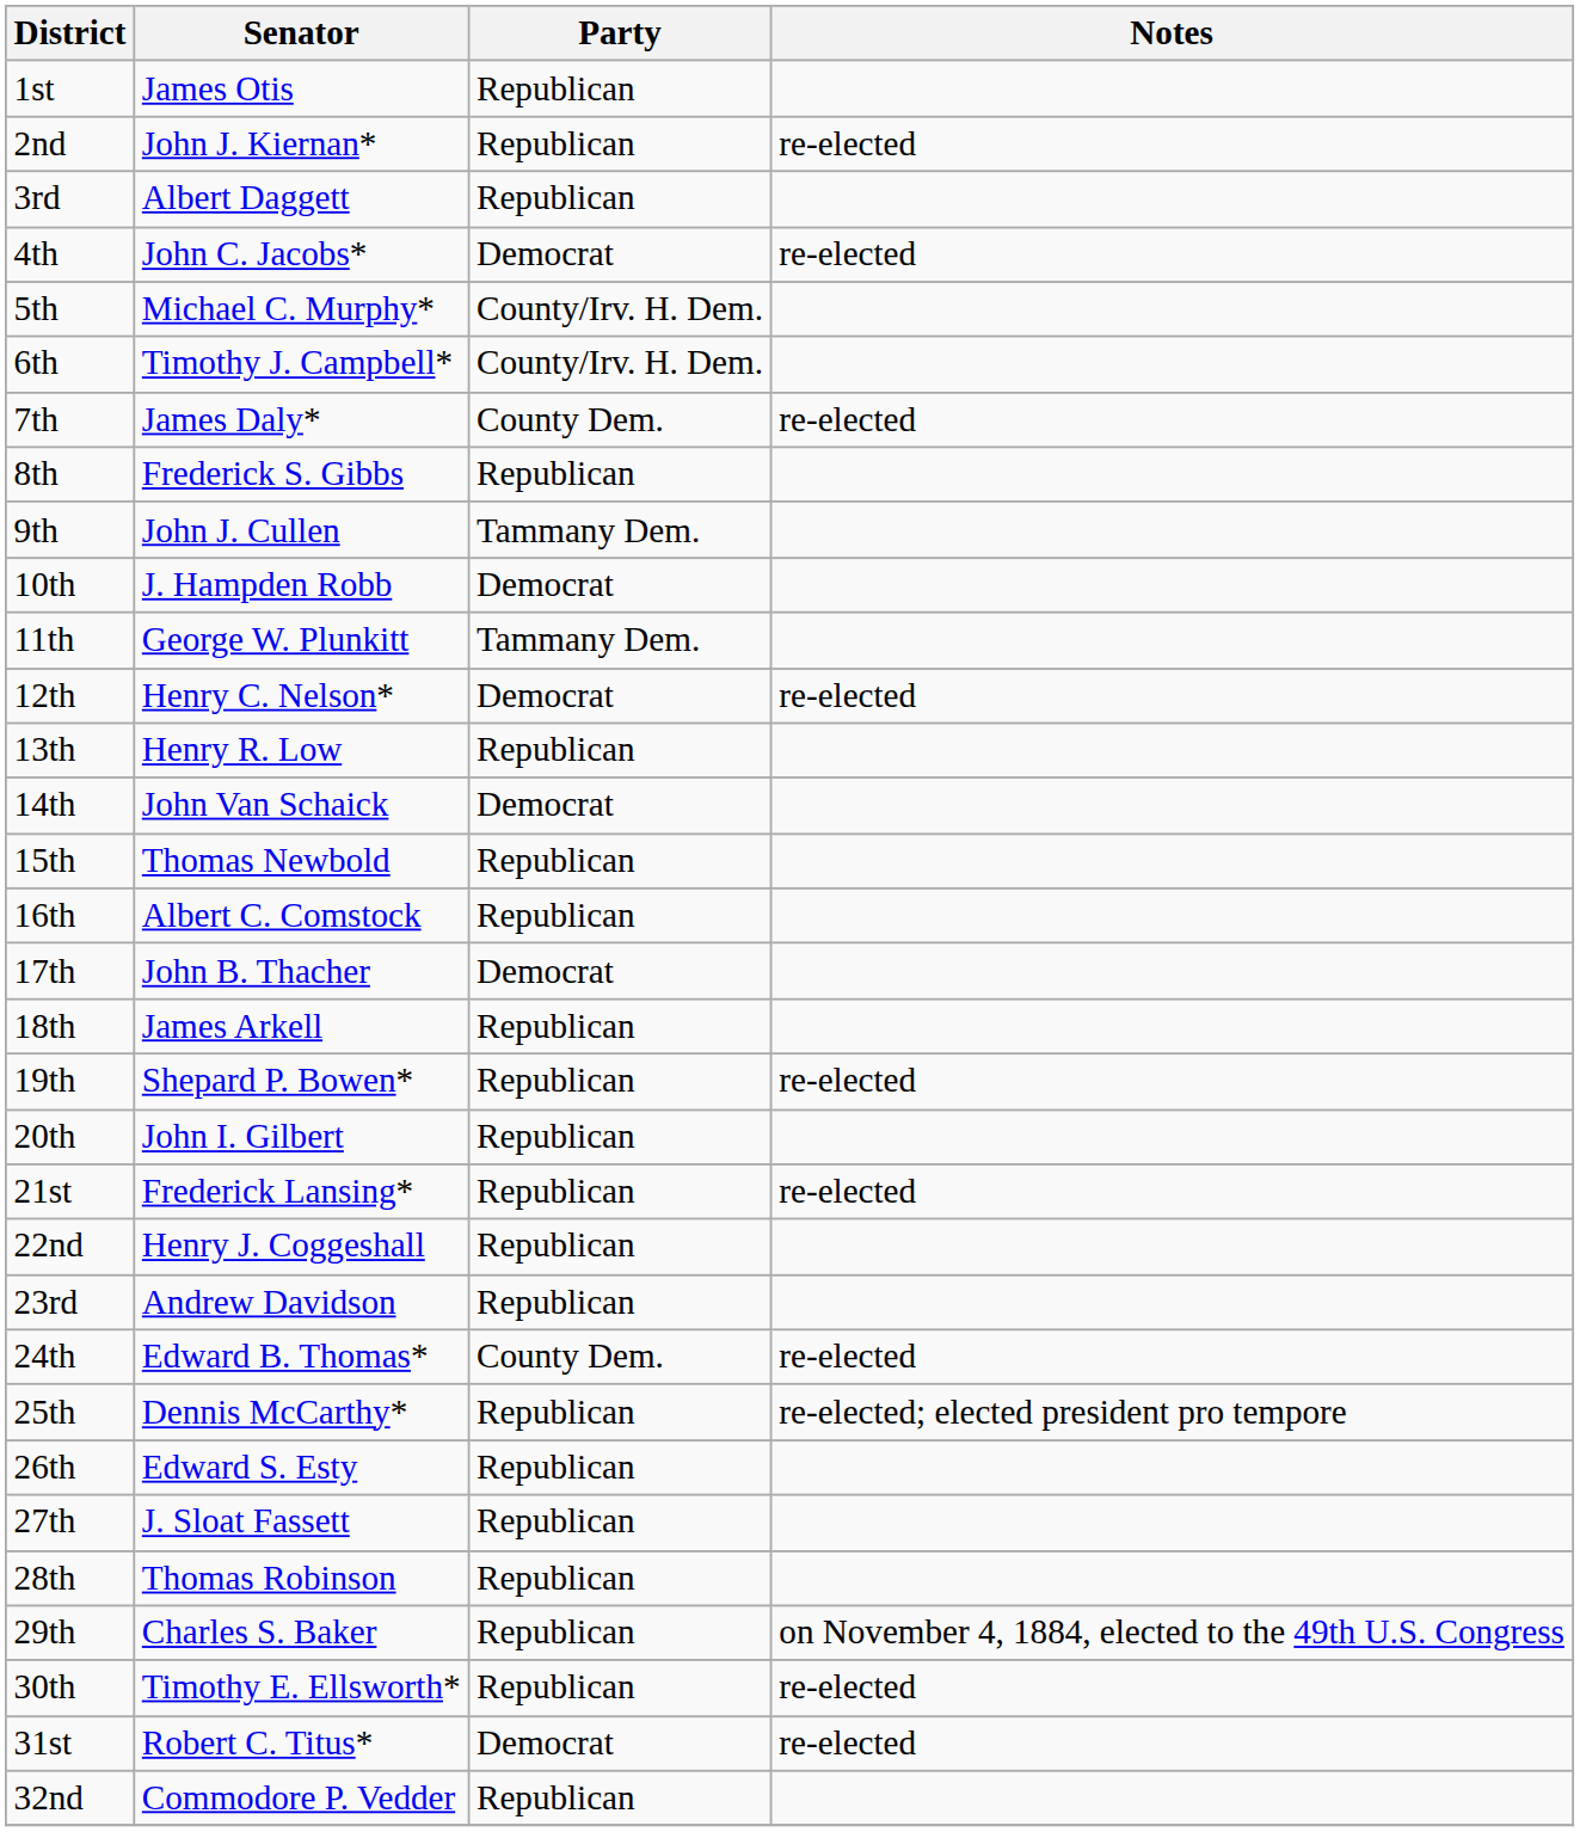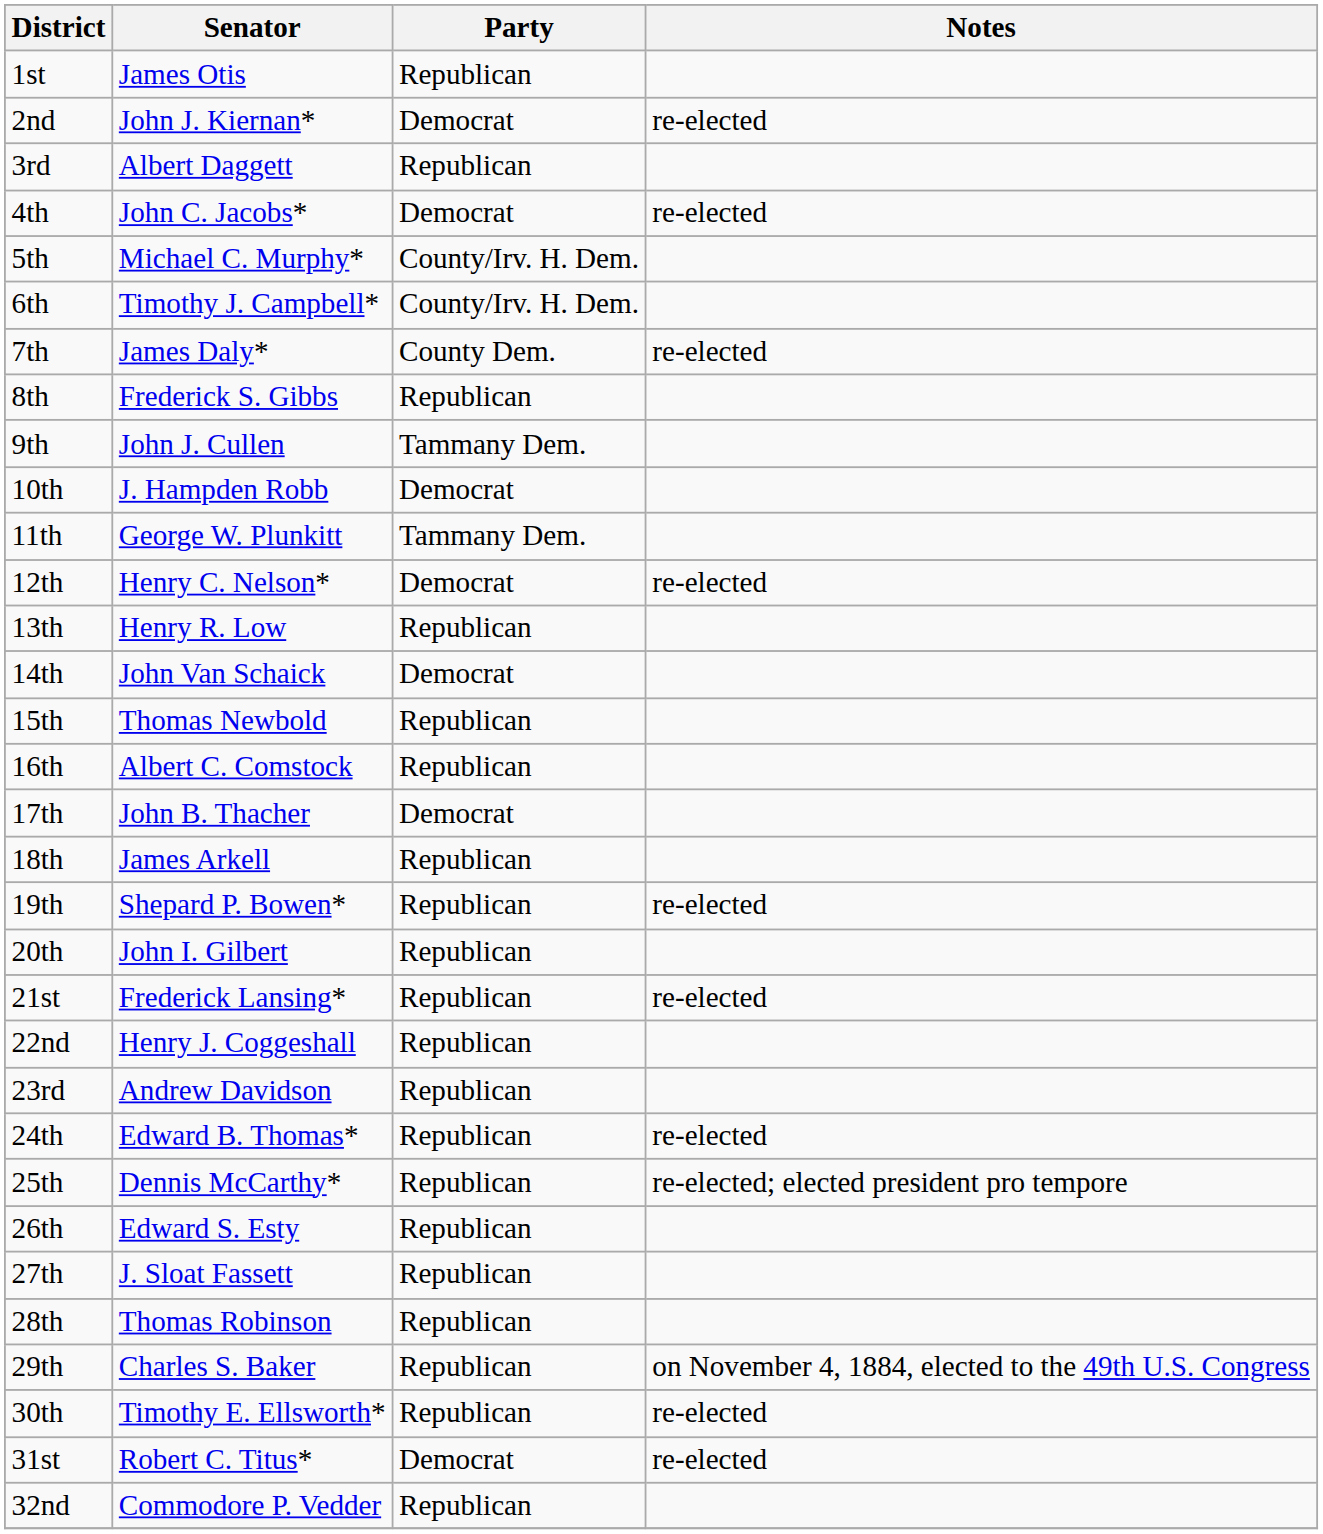2nd | Party: Republican -> Democrat
24th | Party: County Dem. -> Republican
